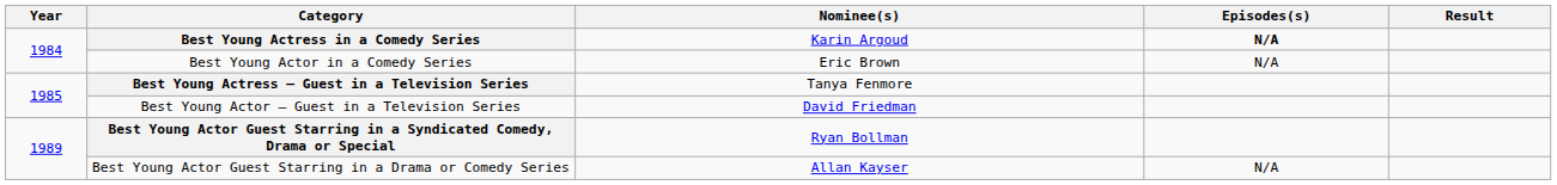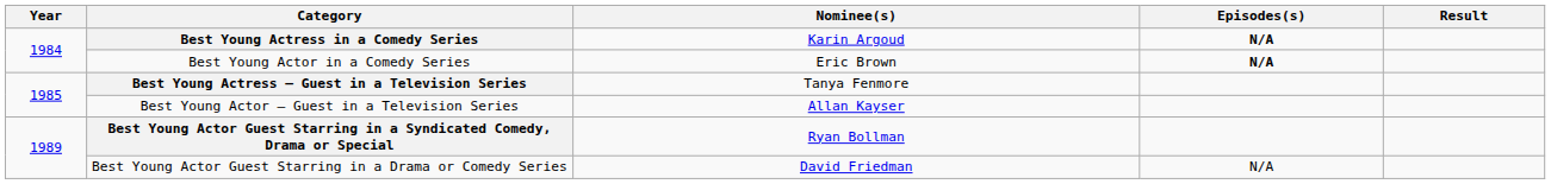Best Young Actor in a Comedy Series | Episodes(s): normal -> bold
Best Young Actor – Guest in a Television Series | Nominee(s): David Friedman -> Allan Kayser
Best Young Actor Guest Starring in a Drama or Comedy Series | Nominee(s): Allan Kayser -> David Friedman
